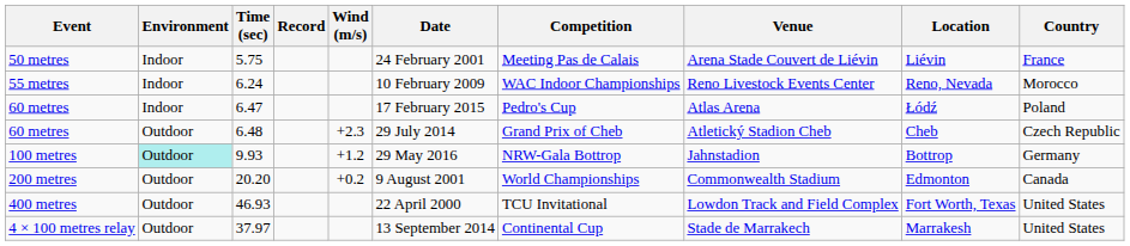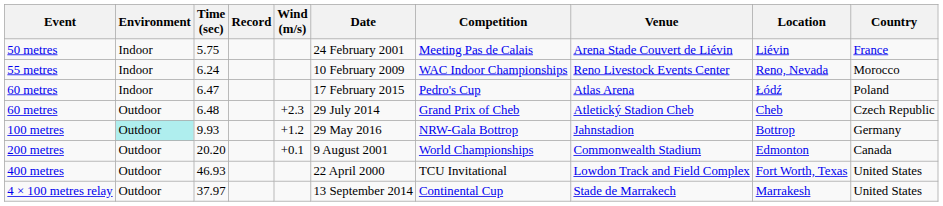20.20 | Wind (m/s): +0.2 -> +0.1
